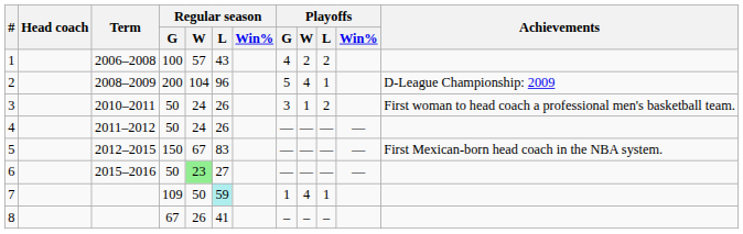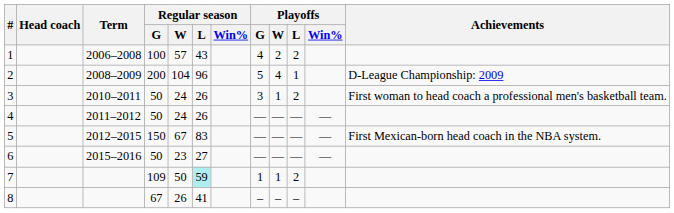6 | Regular season / W: lightgreen background -> no background
7 | Playoffs / W: 4 -> 1
7 | Playoffs / L: 1 -> 2
